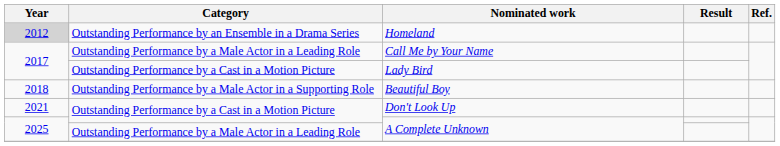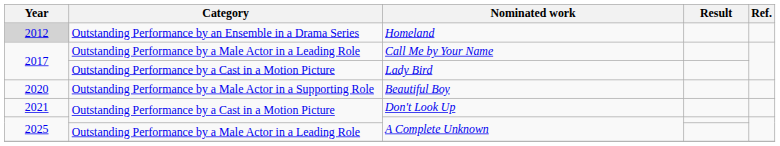Beautiful Boy | Year: 2018 -> 2020
